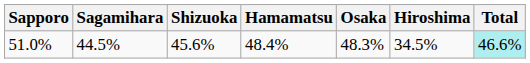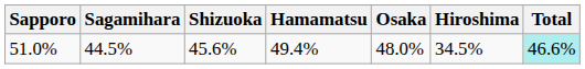51.0% | Hamamatsu: 48.4% -> 49.4%
51.0% | Osaka: 48.3% -> 48.0%
